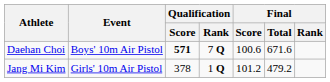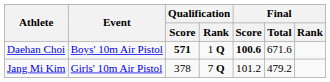Daehan Choi | Qualification / Rank: 7 Q -> 1 Q
Daehan Choi | Final / Score: normal -> bold
Jang Mi Kim | Qualification / Rank: 1 Q -> 7 Q
